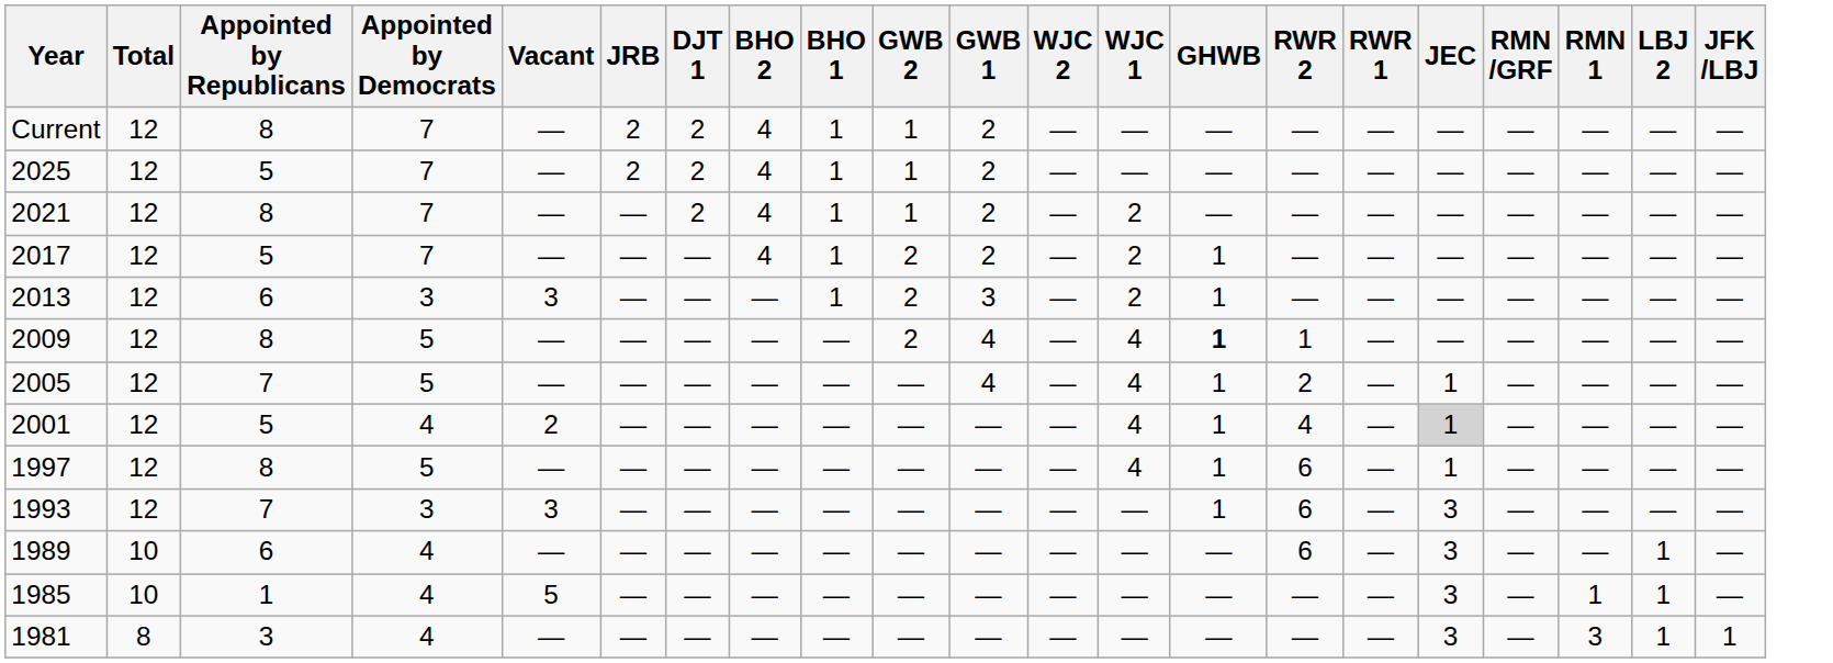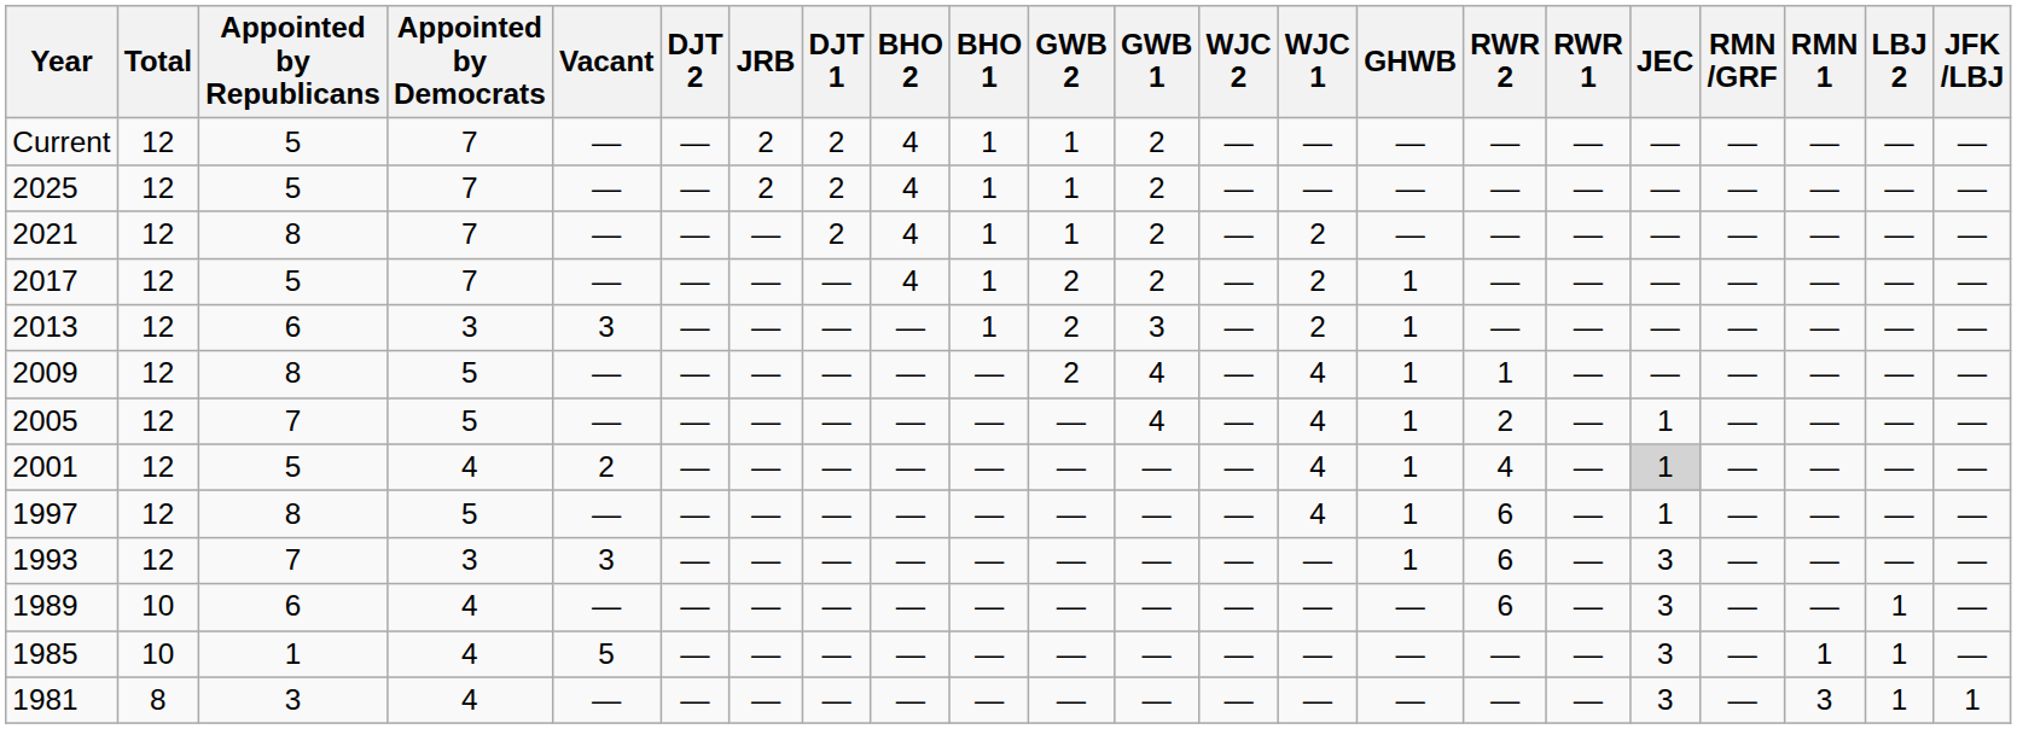+ column: DJT 2 | — | — | — | — | — | — | — | — | — | — | — | — | —
Current | Appointed by Republicans: 8 -> 5
2009 | GHWB: bold -> normal
